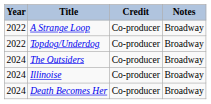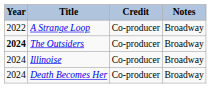- row: 2022 | Topdog/Underdog | Co-producer | Broadway
The Outsiders | Year: normal -> bold
